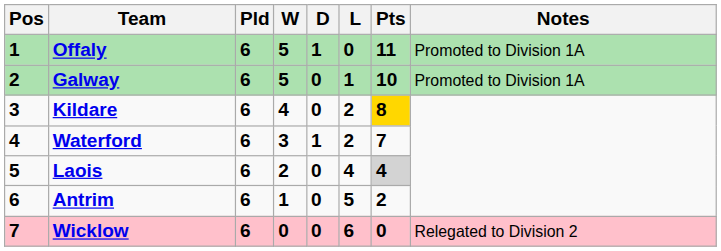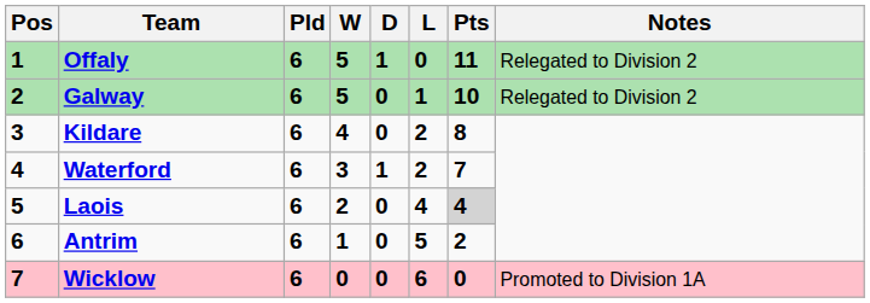Offaly | Notes: Promoted to Division 1A -> Relegated to Division 2
Galway | Notes: Promoted to Division 1A -> Relegated to Division 2
Kildare | Pts: gold background -> no background
Wicklow | Notes: Relegated to Division 2 -> Promoted to Division 1A
